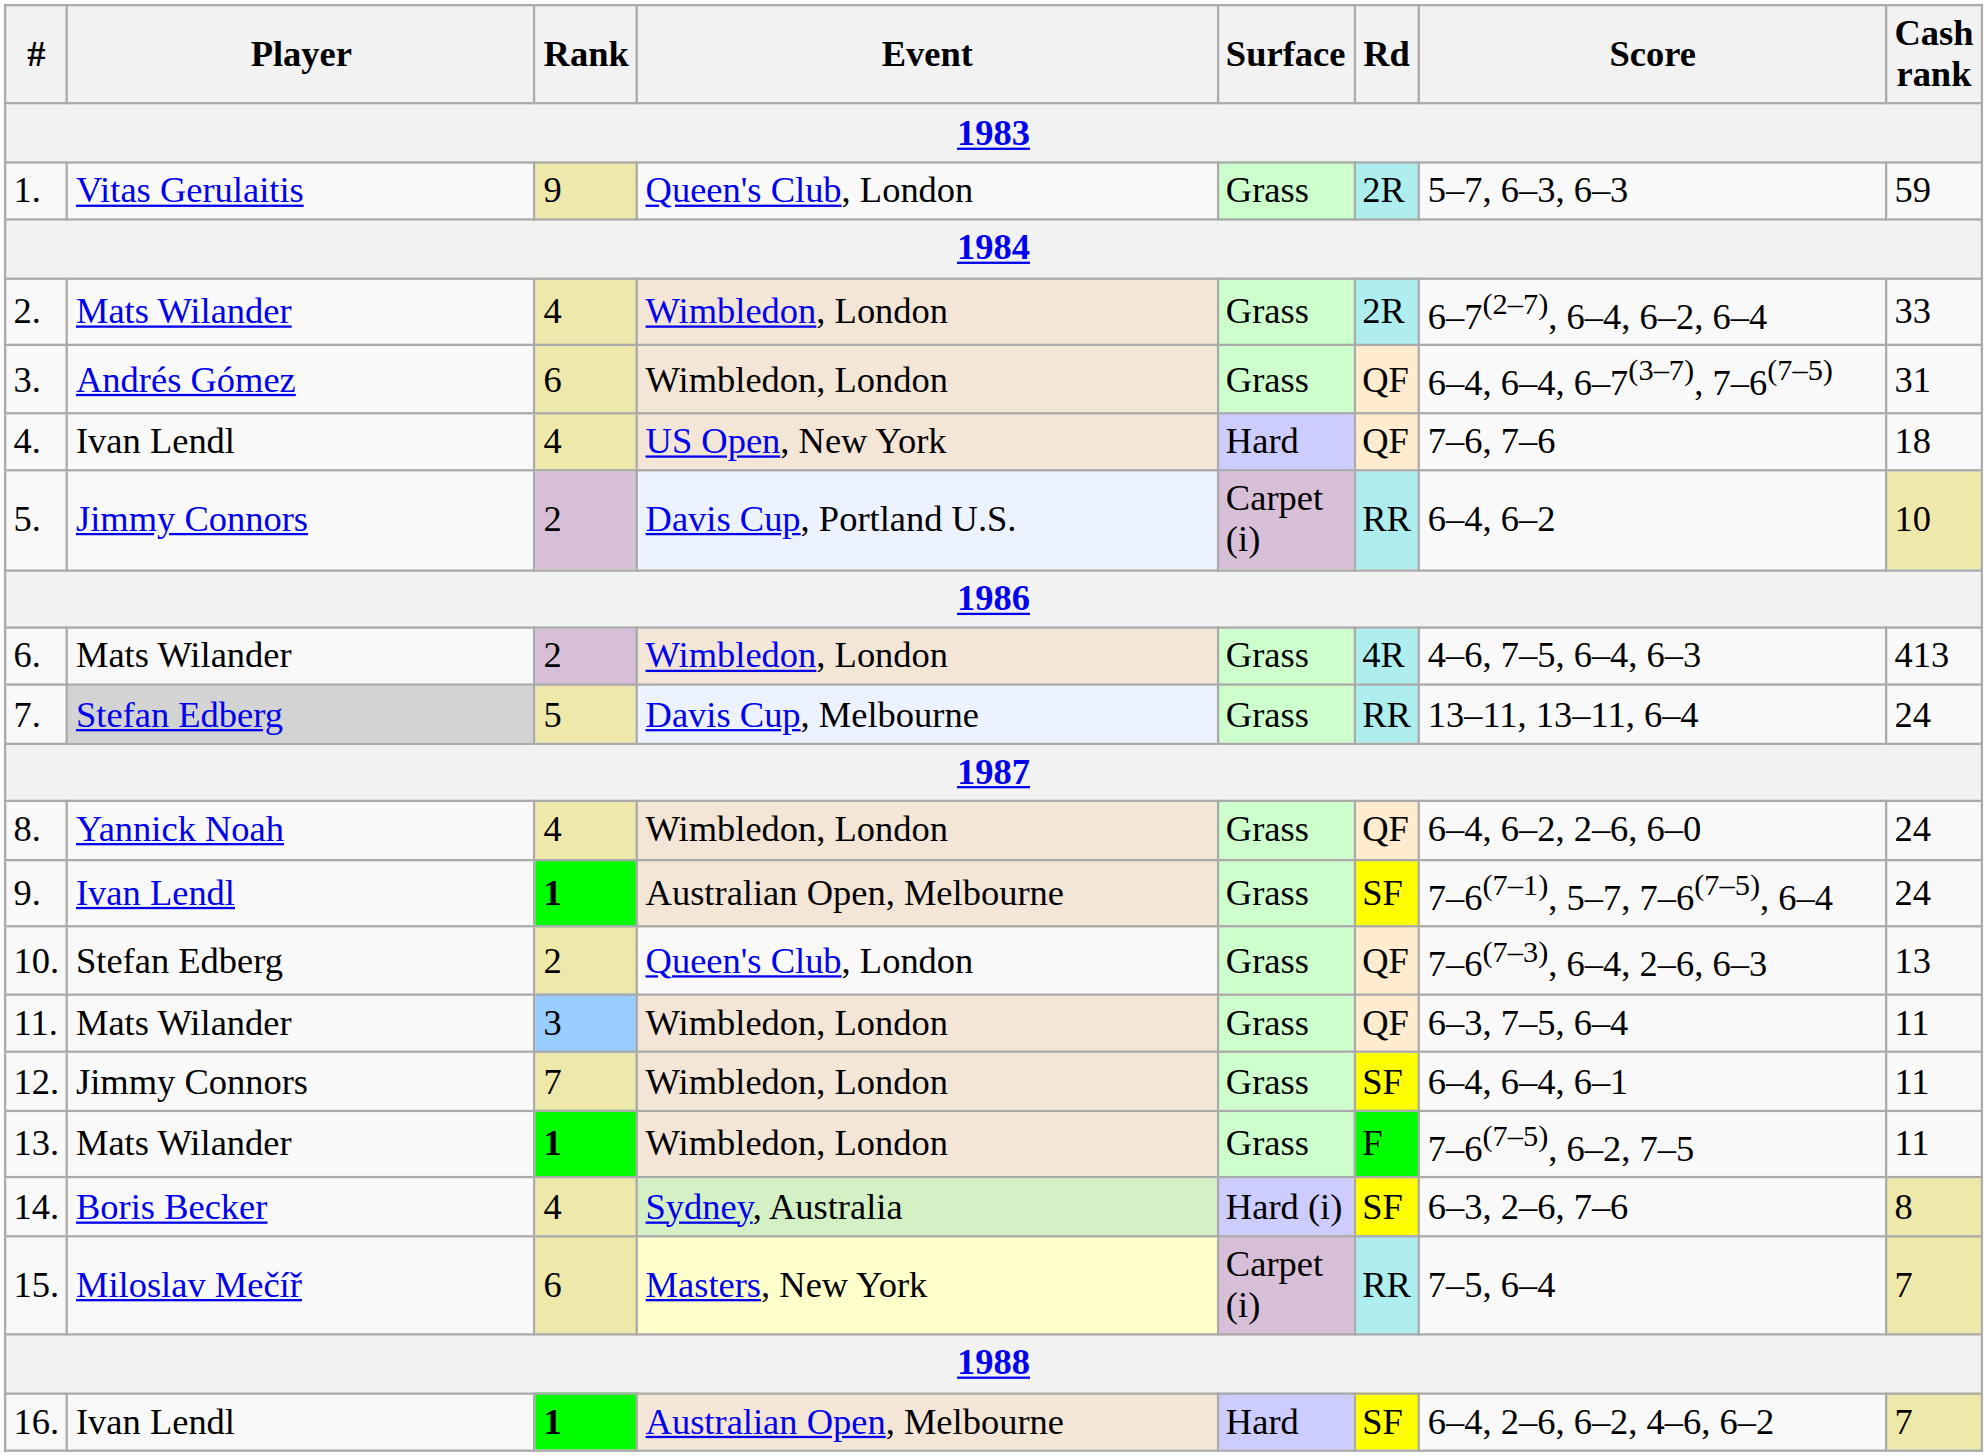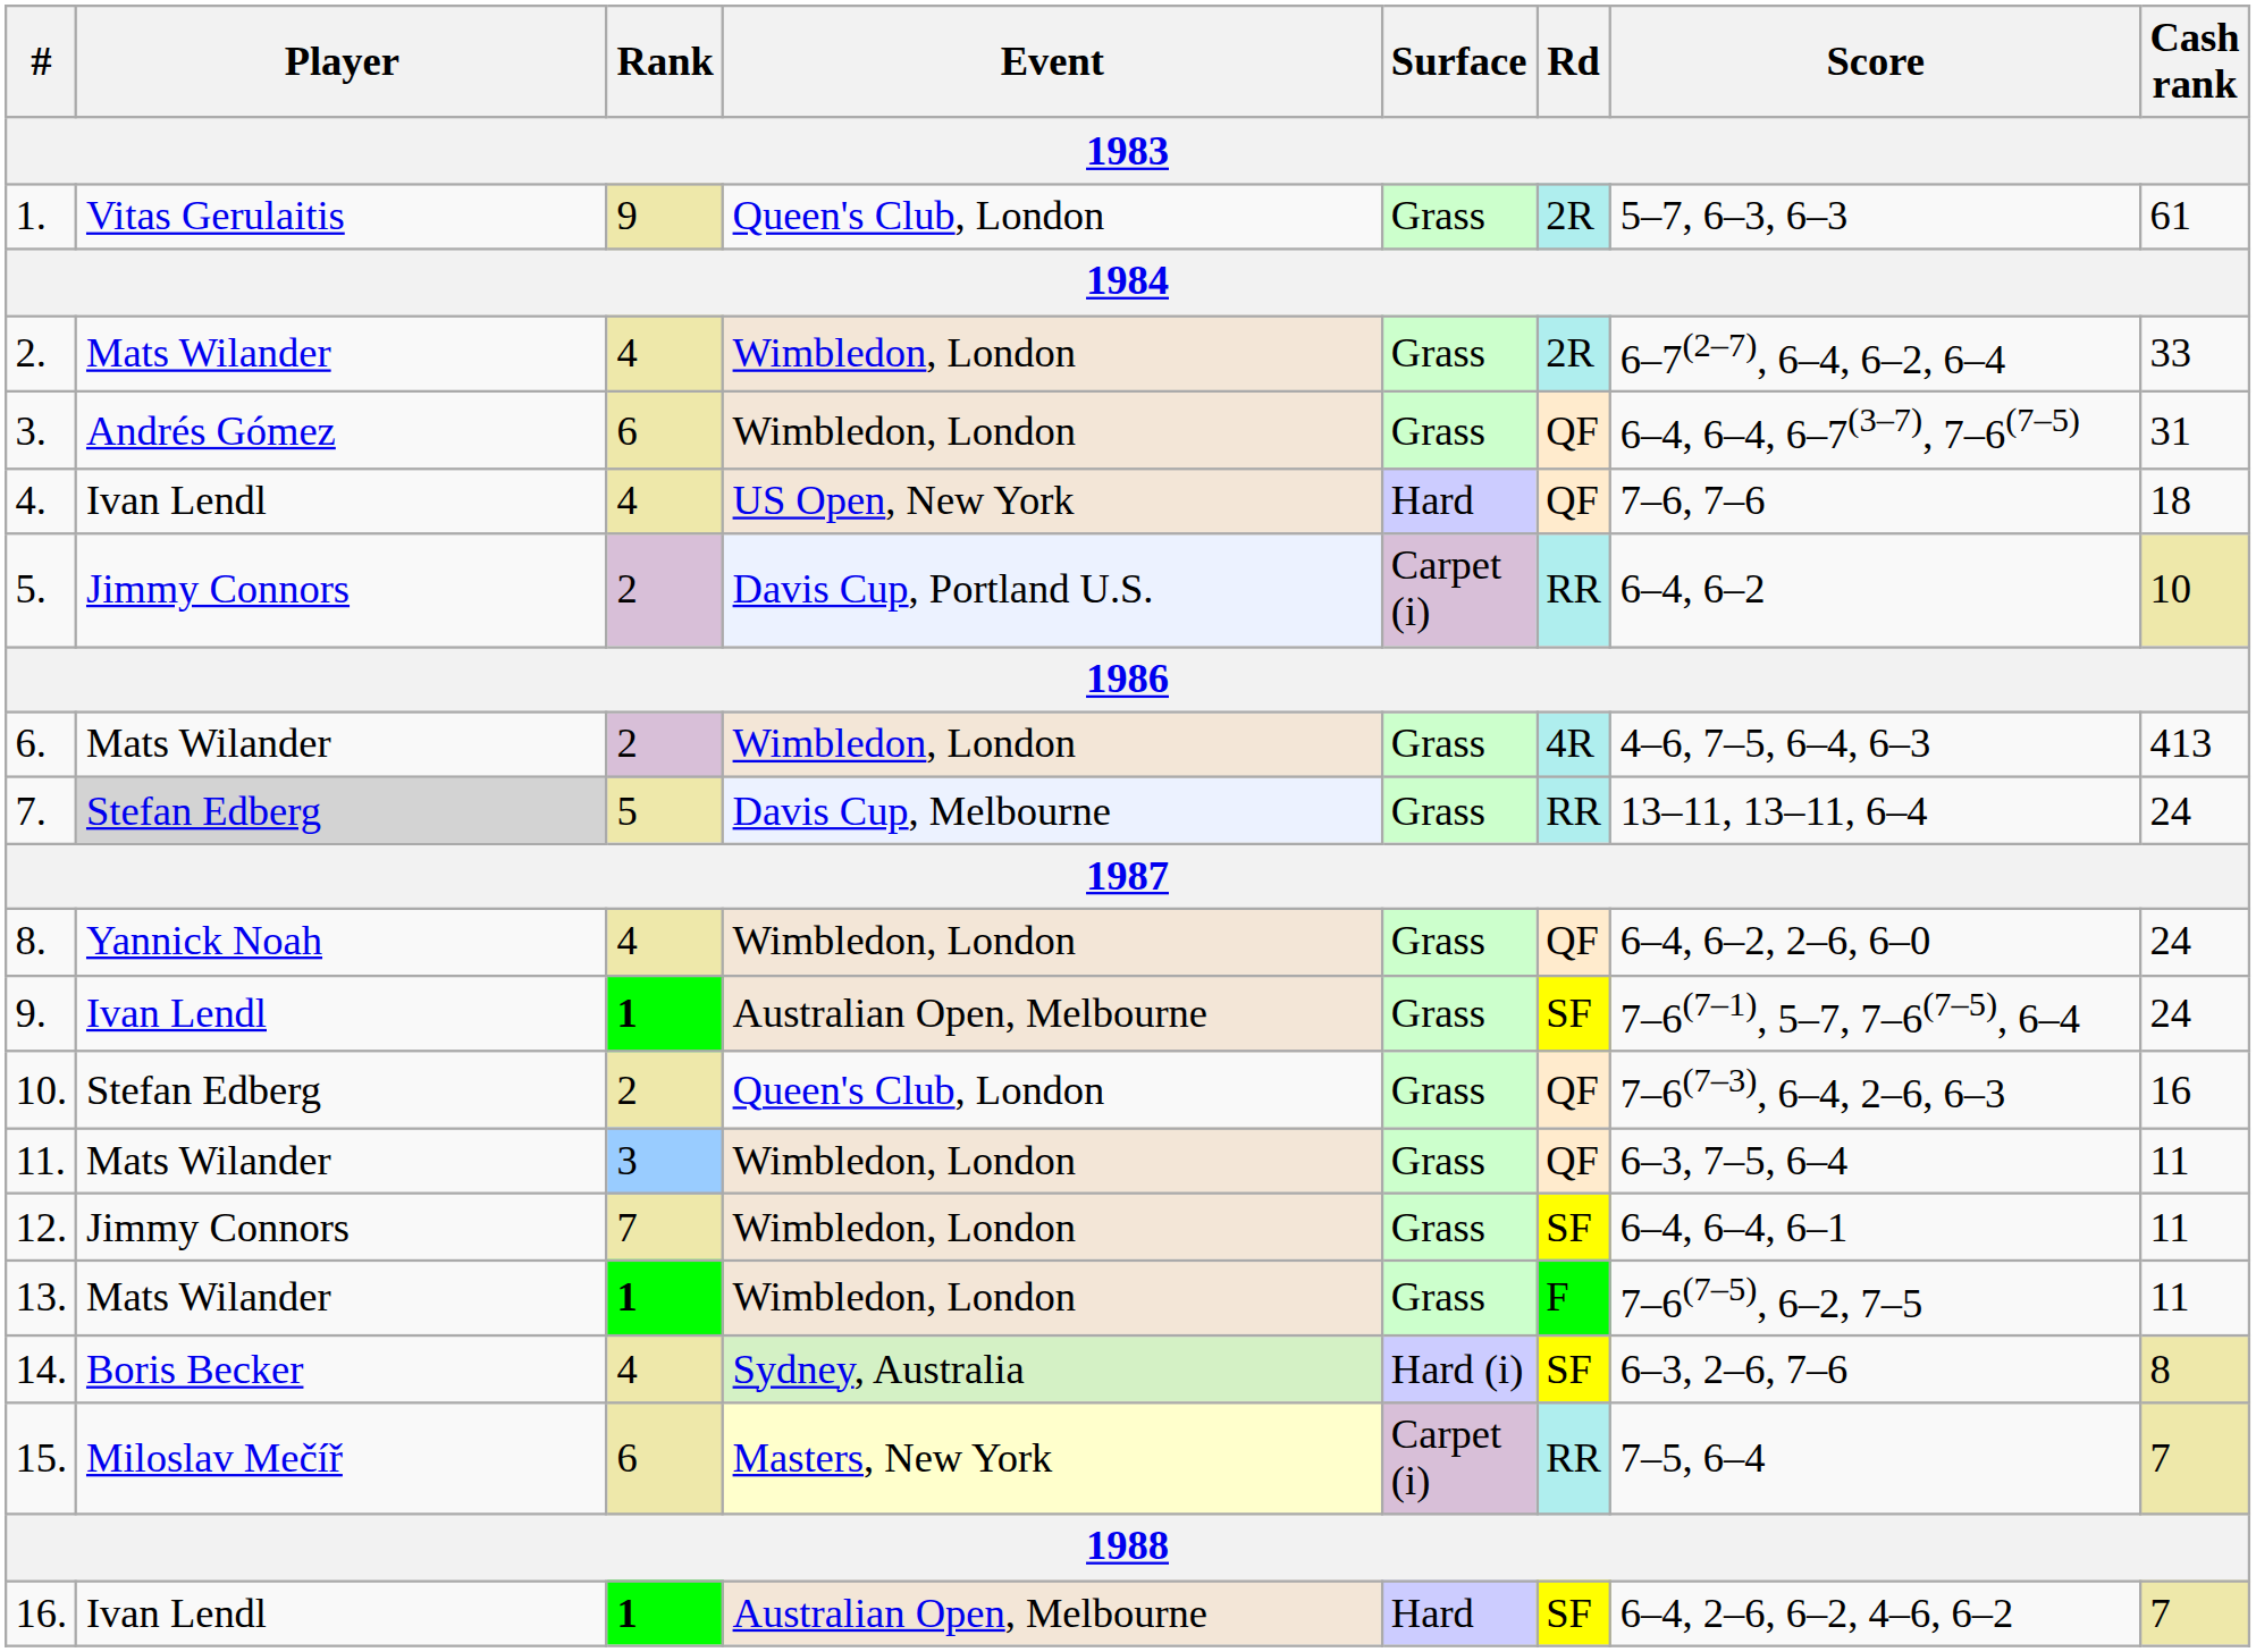1. | Cash rank: 59 -> 61
10. | Cash rank: 13 -> 16
